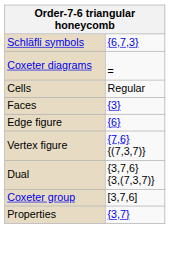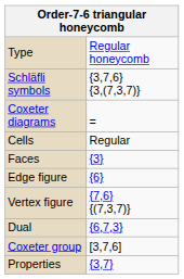+ row: Type | Regular honeycomb
Schläfli symbols | column 2: {6,7,3} -> {3,7,6} {3,(7,3,7)}
Dual | column 2: {3,7,6} {3,(7,3,7)} -> {6,7,3}
